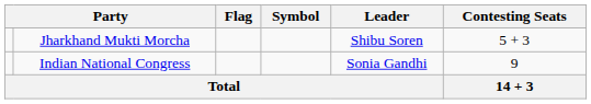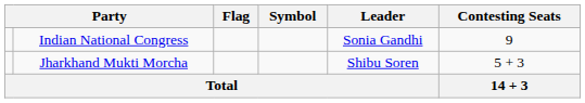rows swapped: Indian National Congress <-> Jharkhand Mukti Morcha
